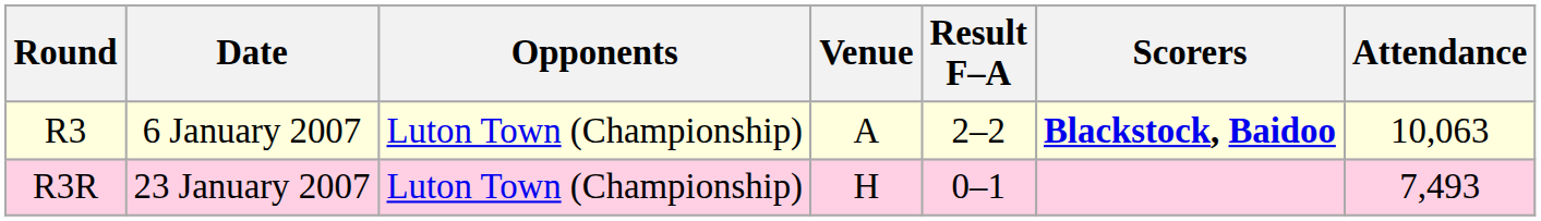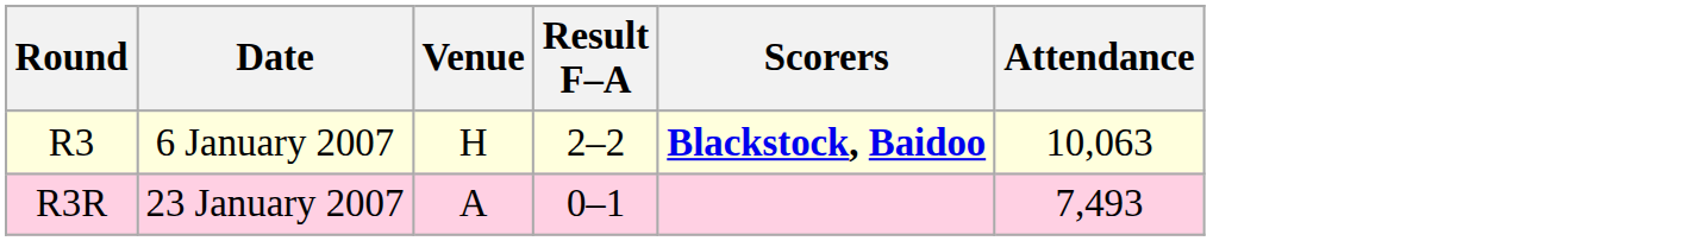- column: Opponents | Luton Town (Championship) | Luton Town (Championship)
R3 | Venue: A -> H
R3R | Venue: H -> A
